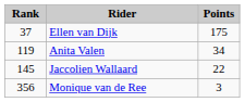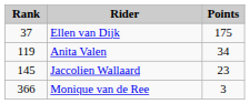Jaccolien Wallaard | Points: 22 -> 23
Monique van de Ree | Rank: 356 -> 366
